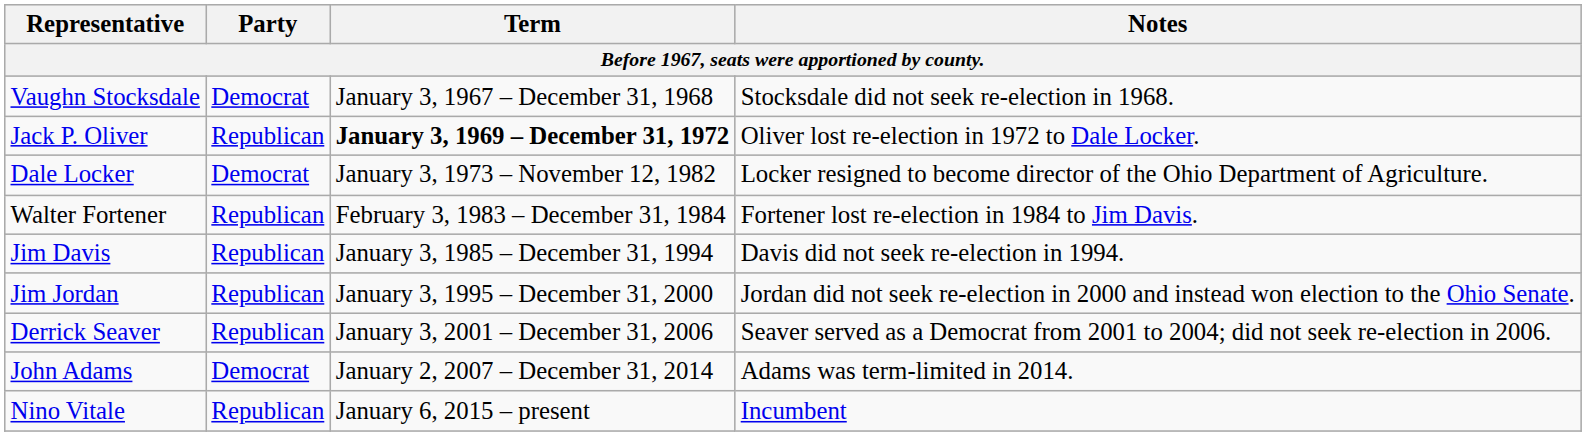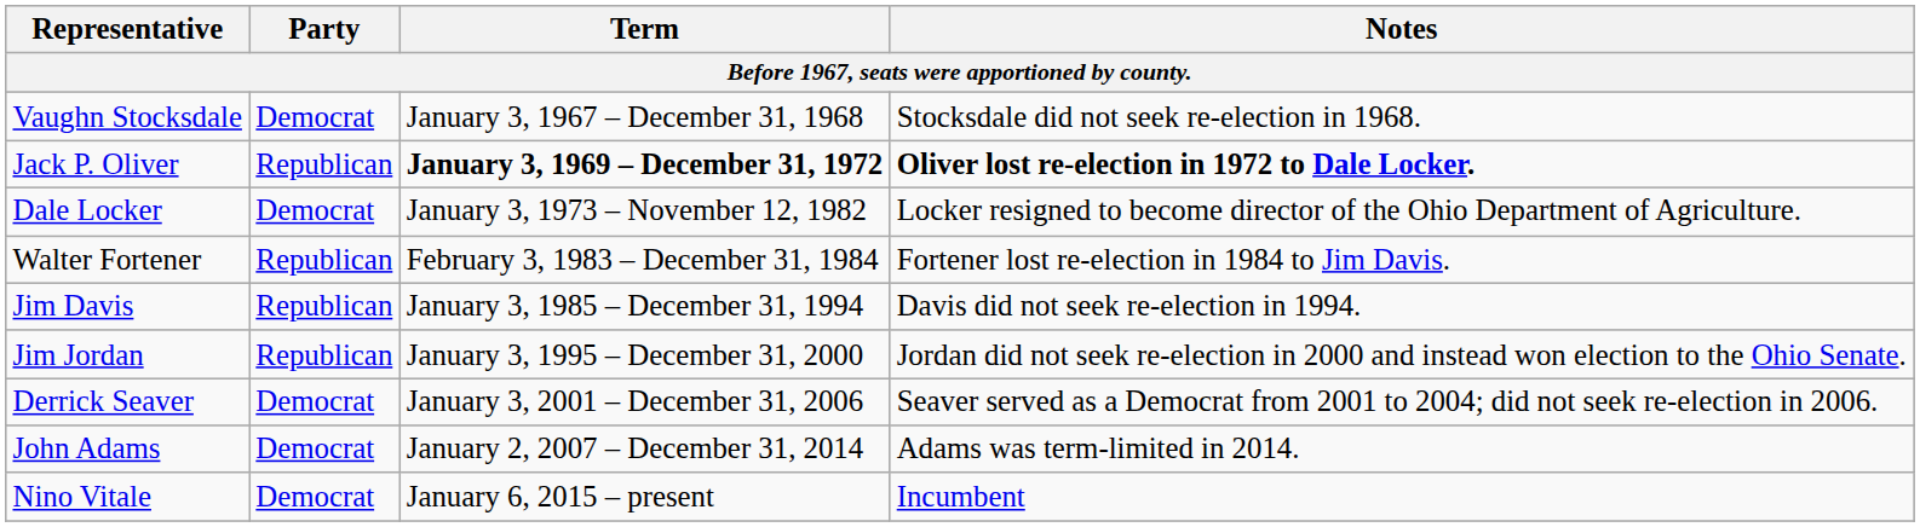Jack P. Oliver | Notes: normal -> bold
Derrick Seaver | Party: Republican -> Democrat
Nino Vitale | Party: Republican -> Democrat
